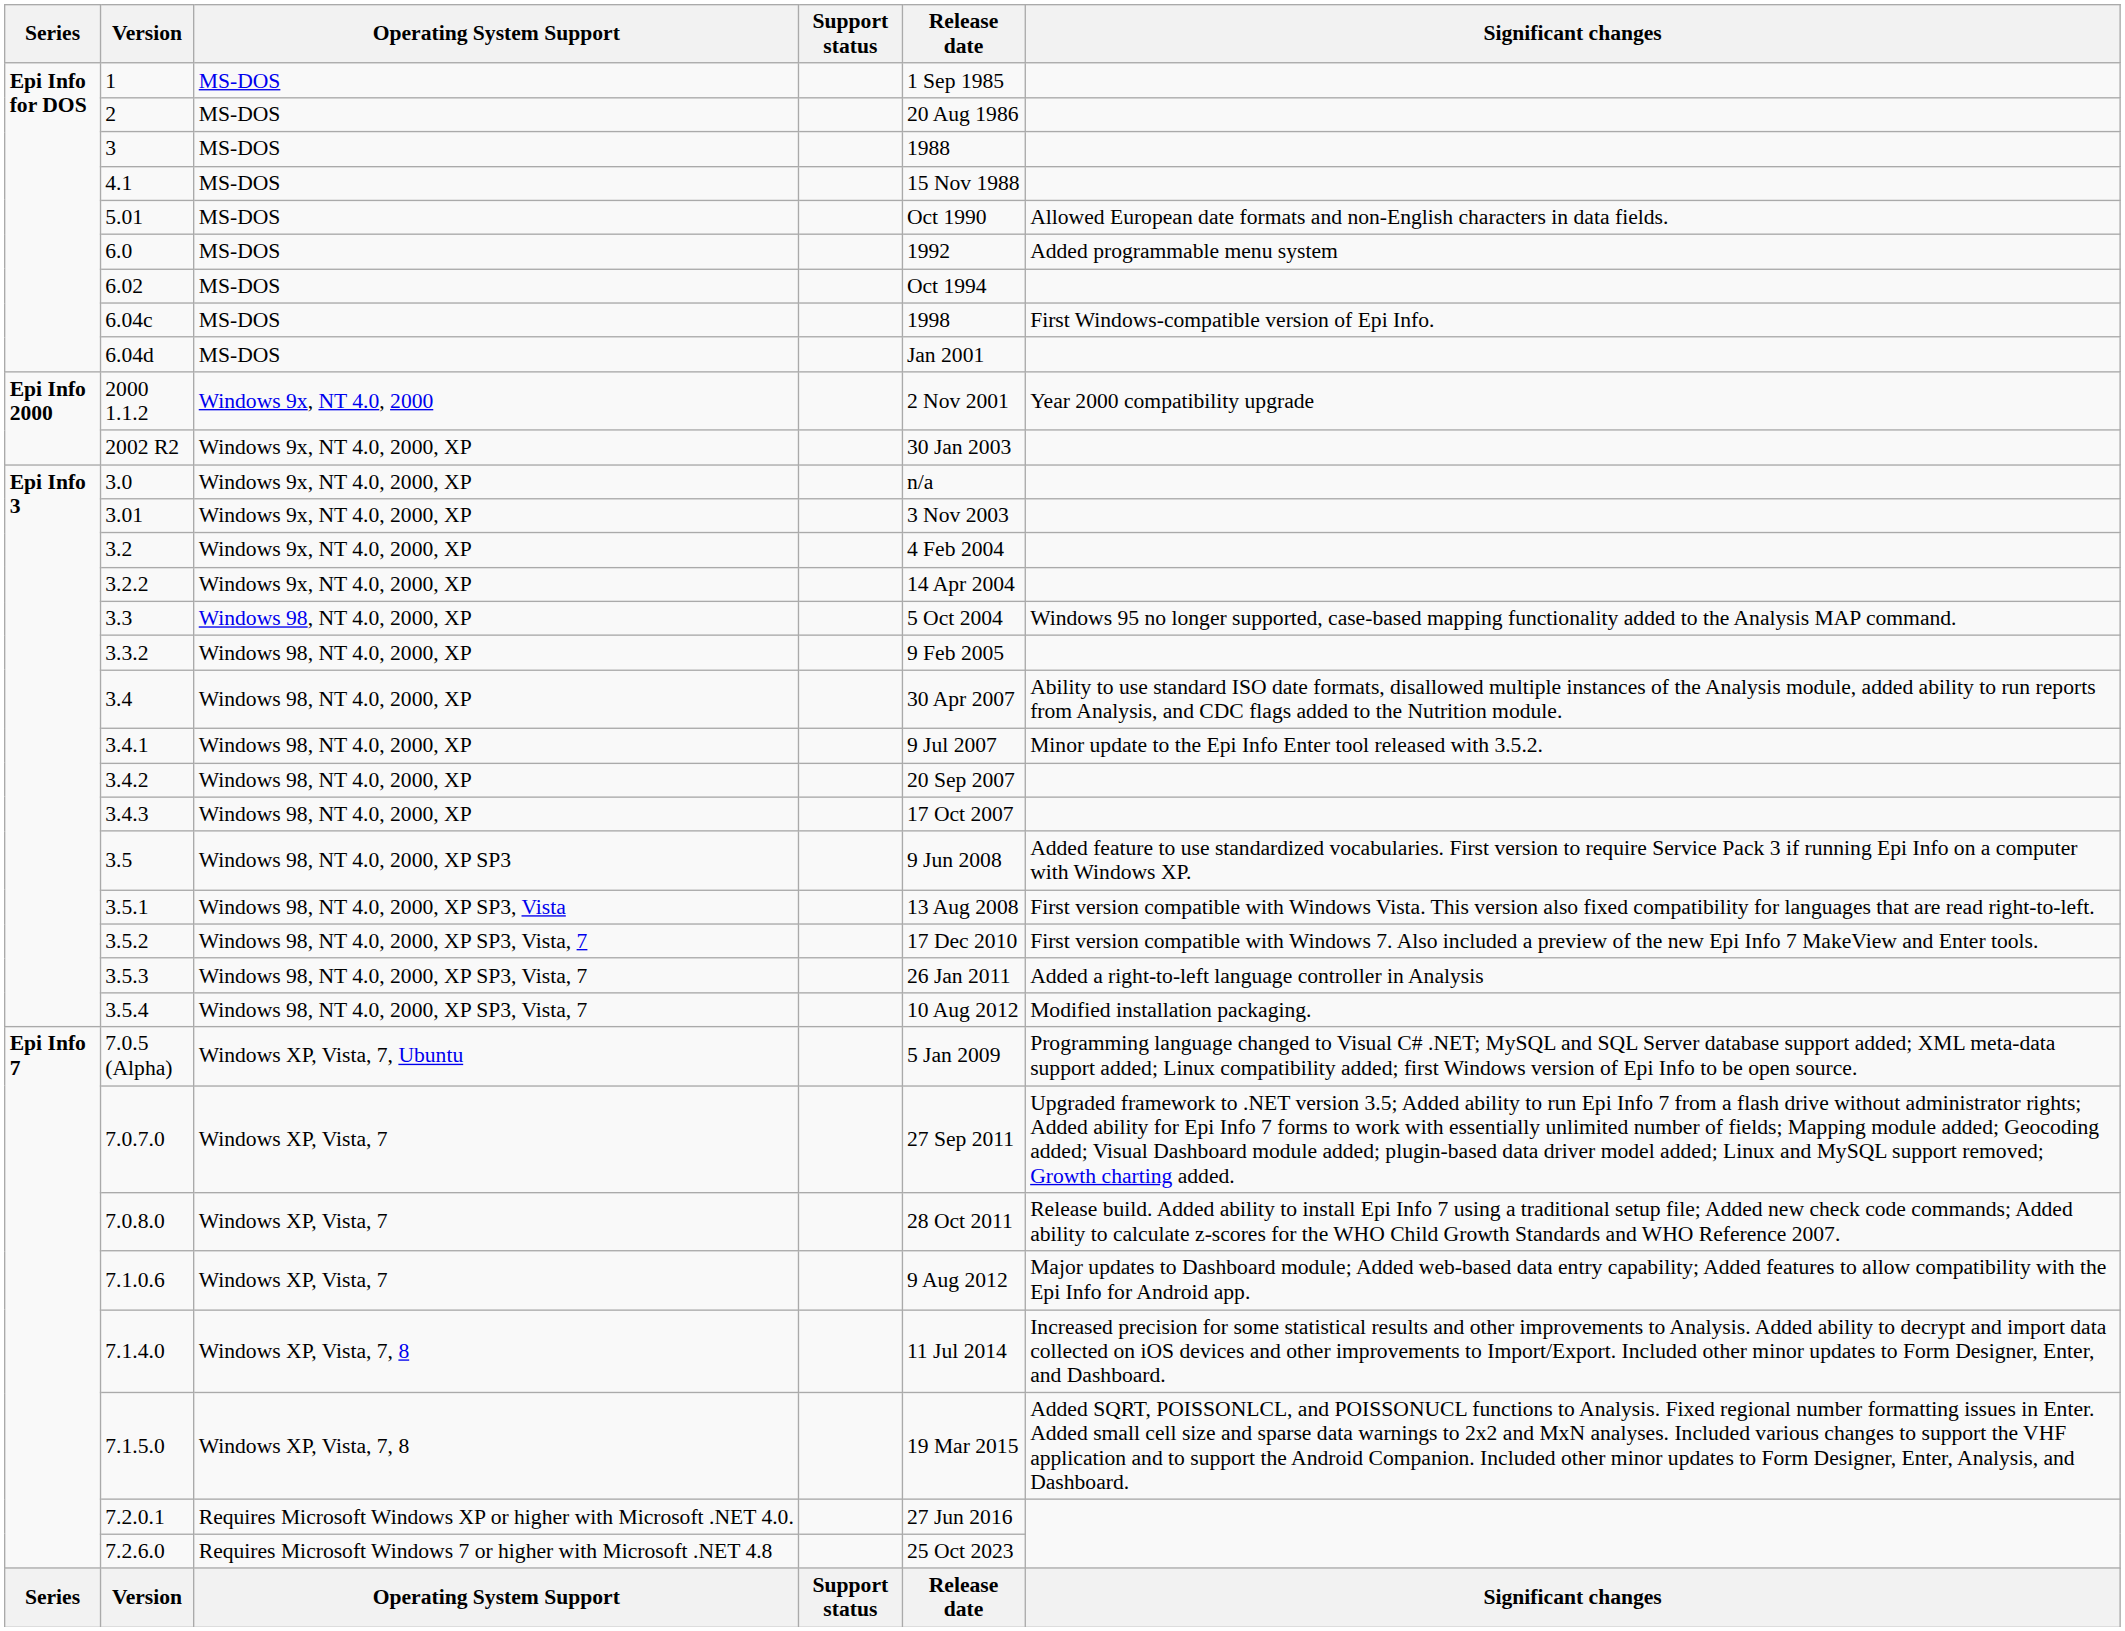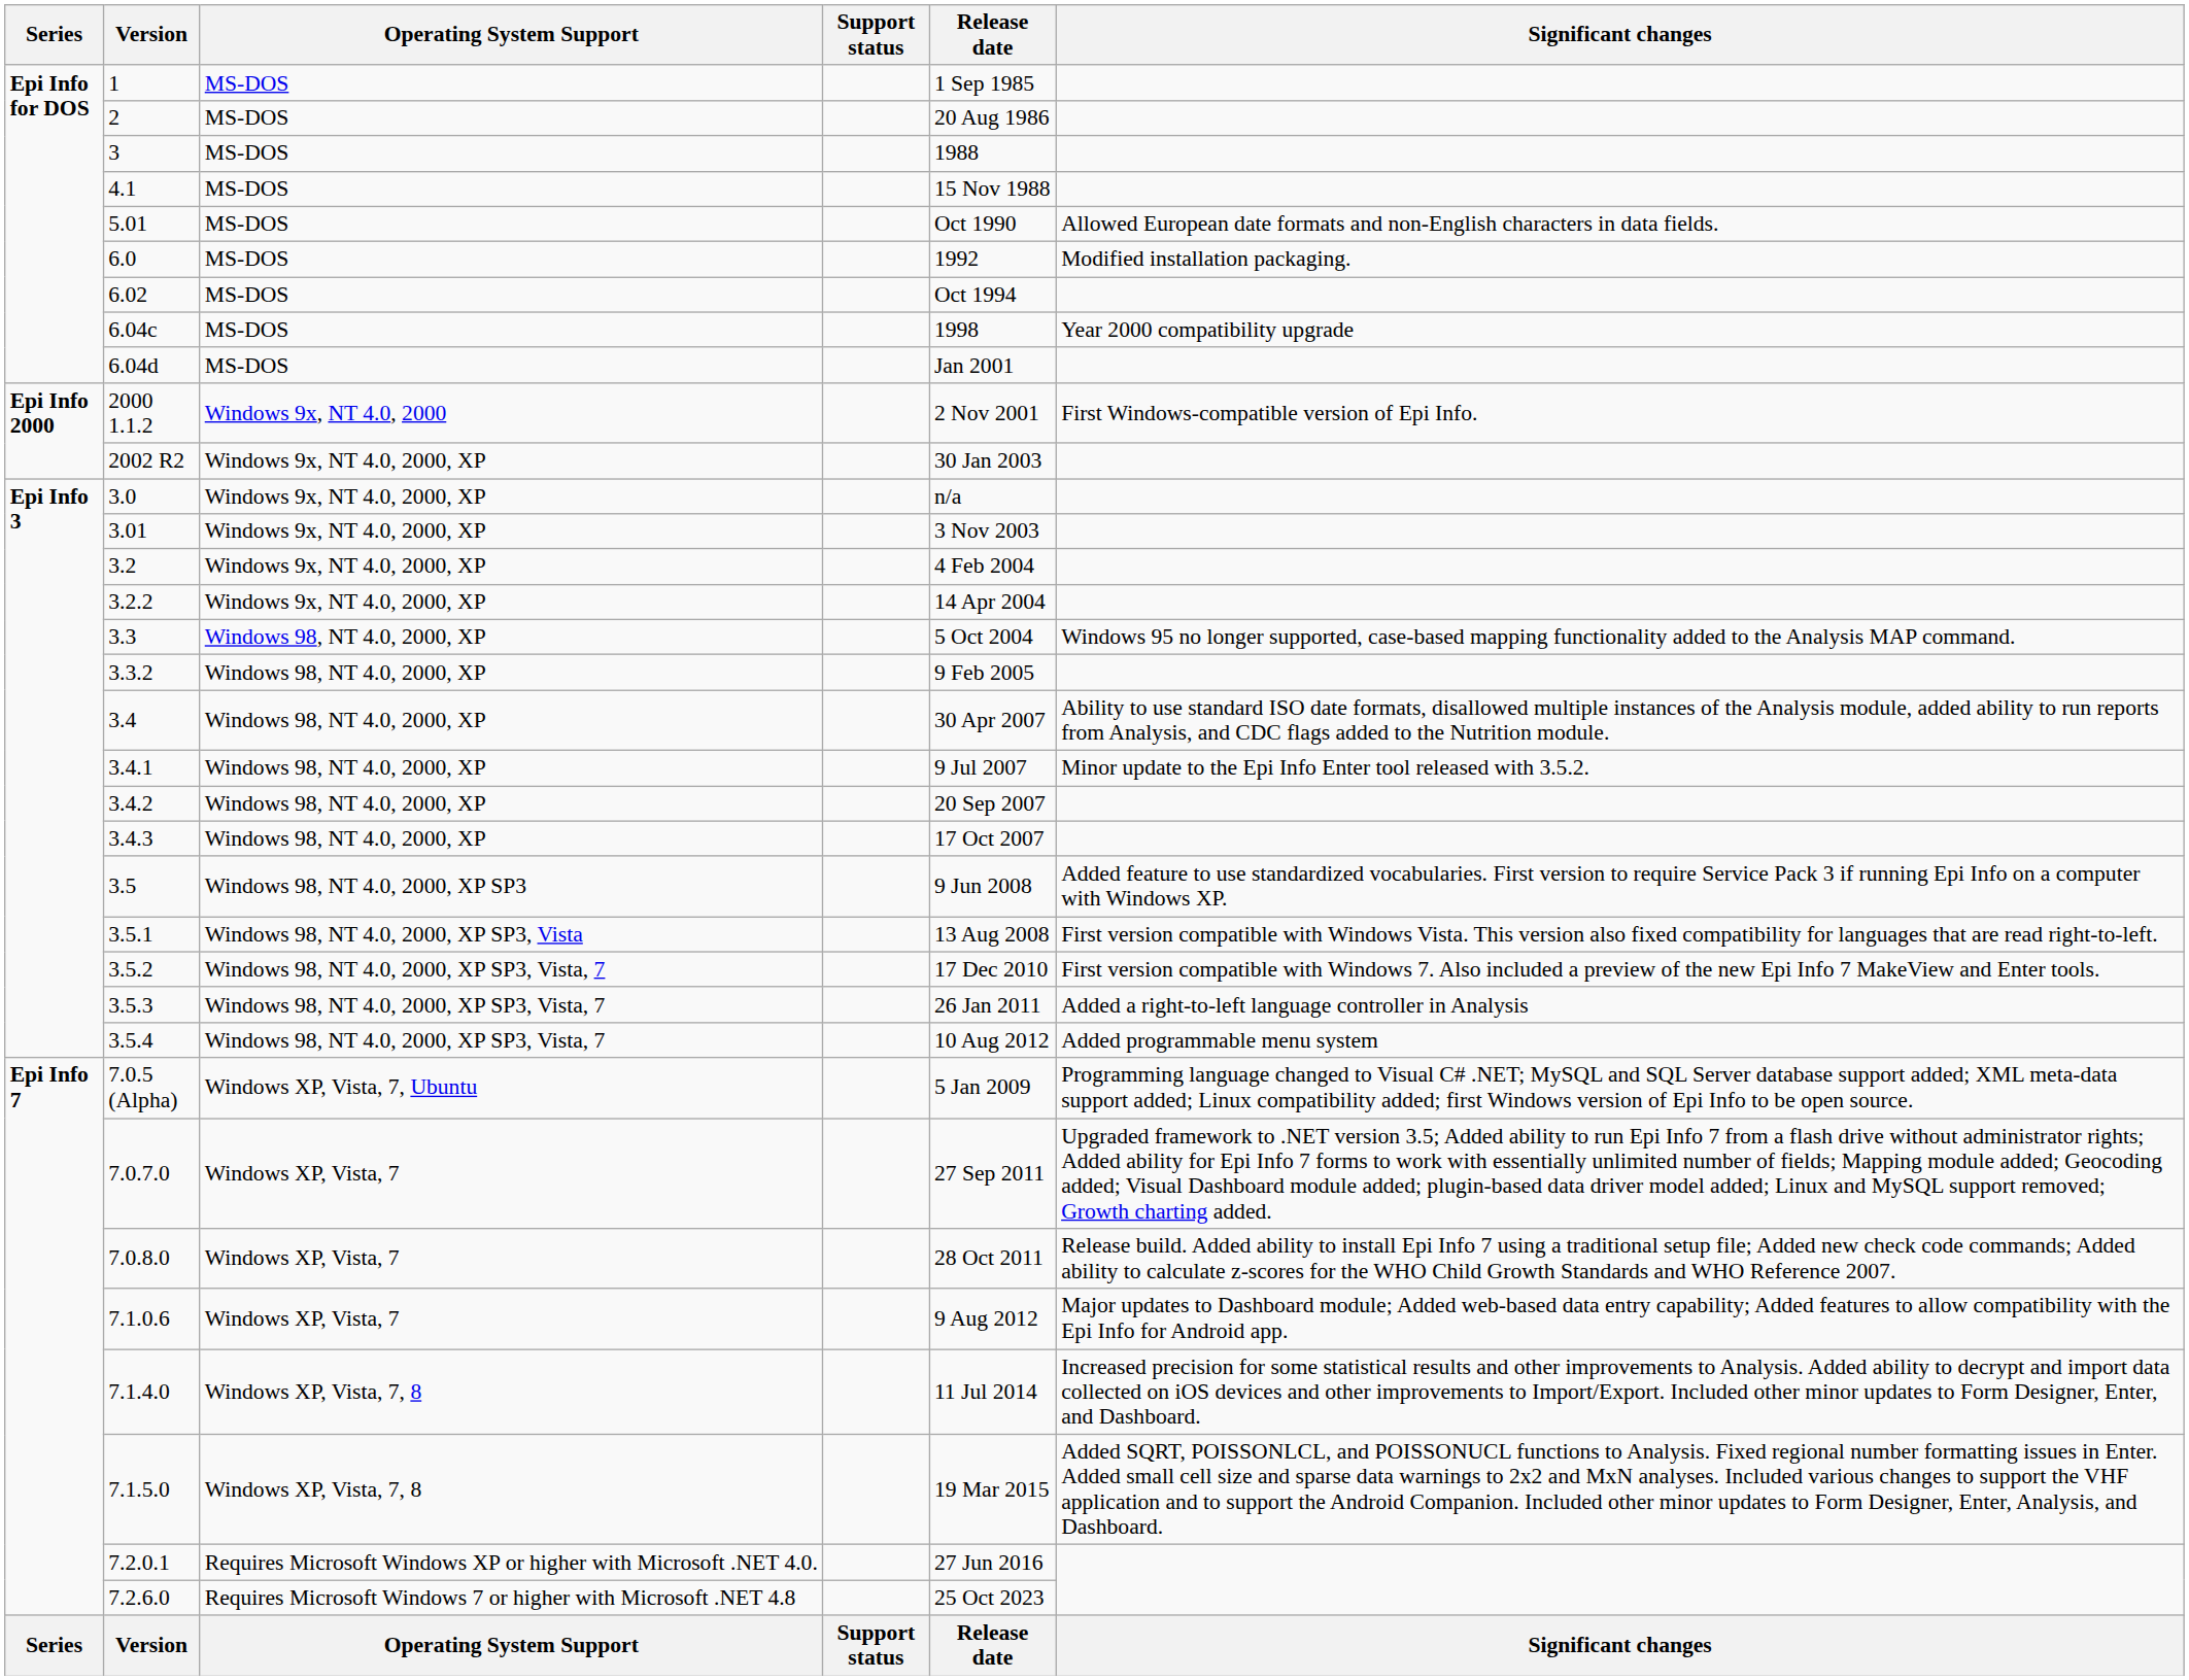6.0 | Significant changes: Added programmable menu system -> Modified installation packaging.
6.04c | Significant changes: First Windows-compatible version of Epi Info. -> Year 2000 compatibility upgrade
2000 1.1.2 | Significant changes: Year 2000 compatibility upgrade -> First Windows-compatible version of Epi Info.
3.5.4 | Significant changes: Modified installation packaging. -> Added programmable menu system
